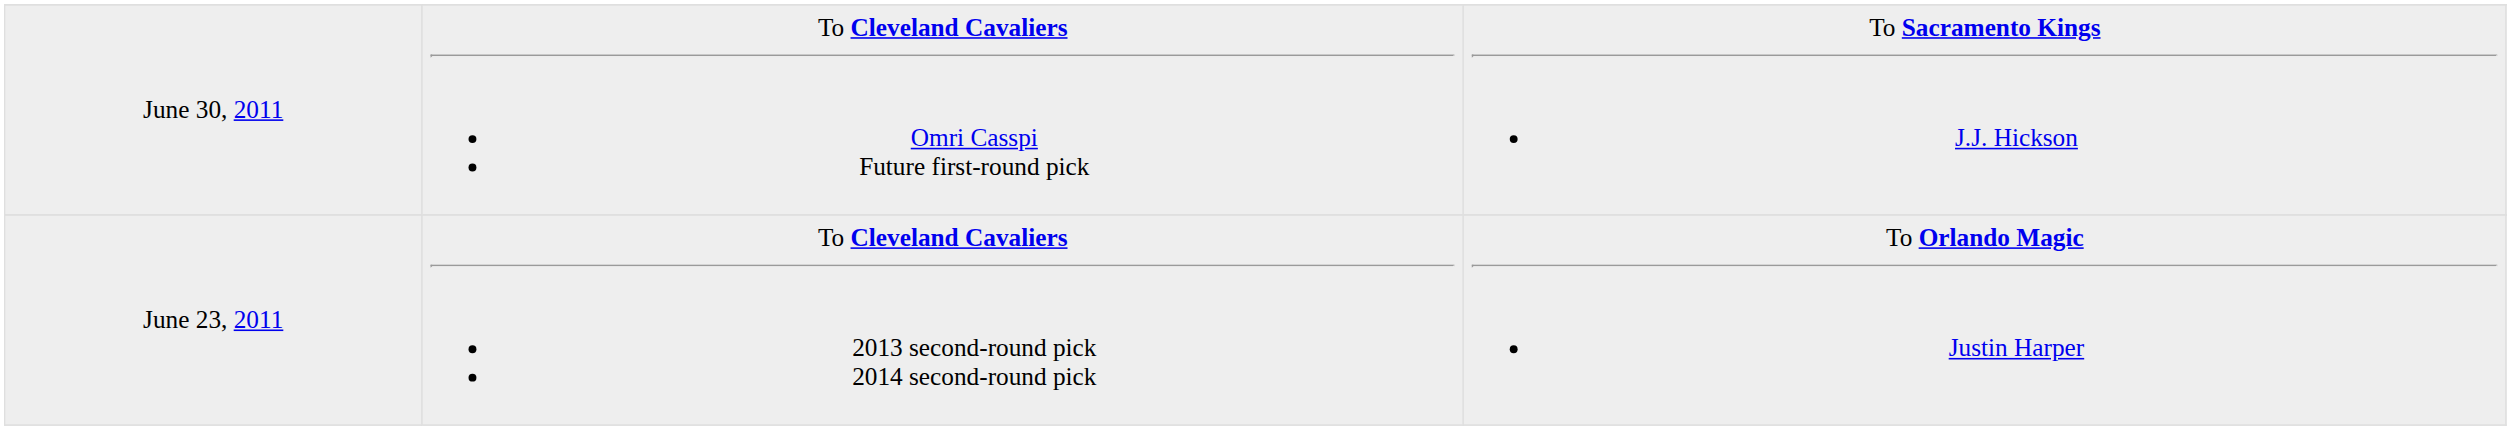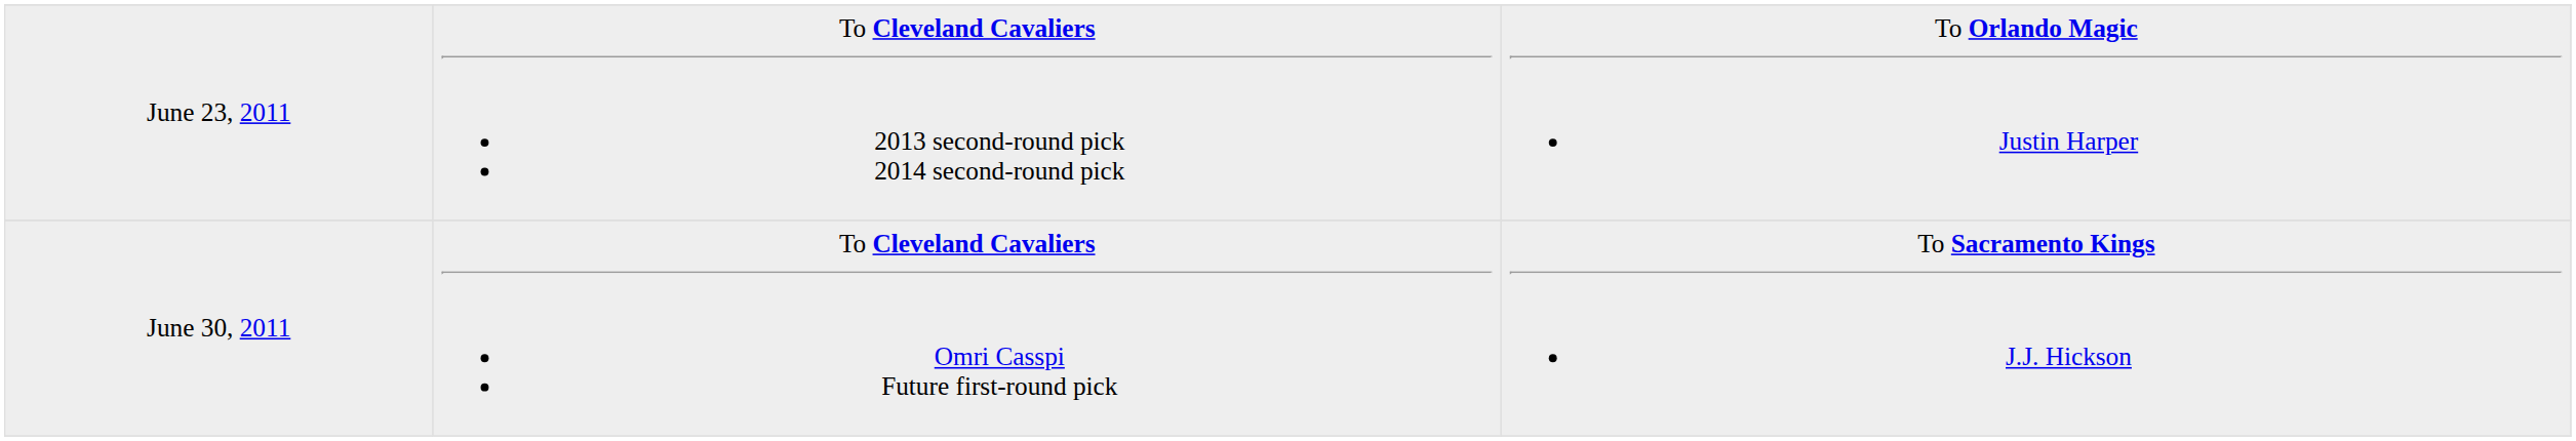rows swapped: June 23, 2011 <-> June 30, 2011
